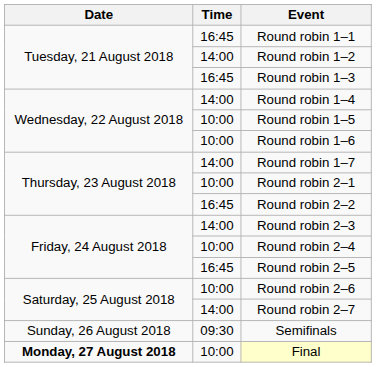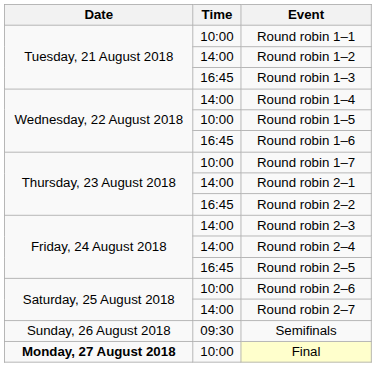Round robin 1–1 | Time: 16:45 -> 10:00
Round robin 1–6 | Time: 10:00 -> 16:45
Round robin 1–7 | Time: 14:00 -> 10:00
Round robin 2–1 | Time: 10:00 -> 14:00
Round robin 2–4 | Time: 10:00 -> 14:00
